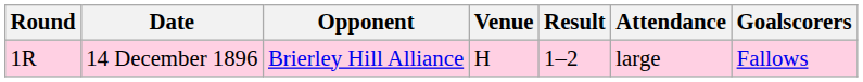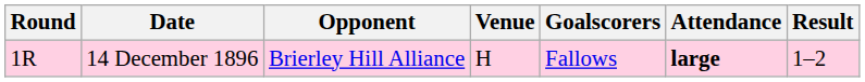columns swapped: Result <-> Goalscorers
14 December 1896 | Attendance: normal -> bold
